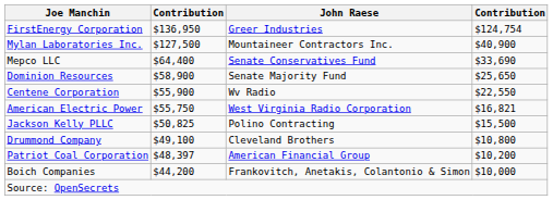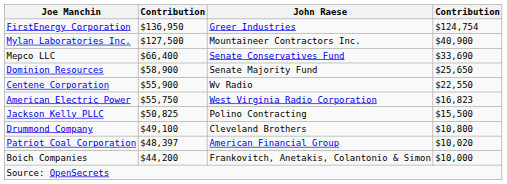Mepco LLC | column 2: $64,400 -> $66,400
American Electric Power | column 4: $16,821 -> $16,823
Patriot Coal Corporation | column 4: $10,200 -> $10,020
